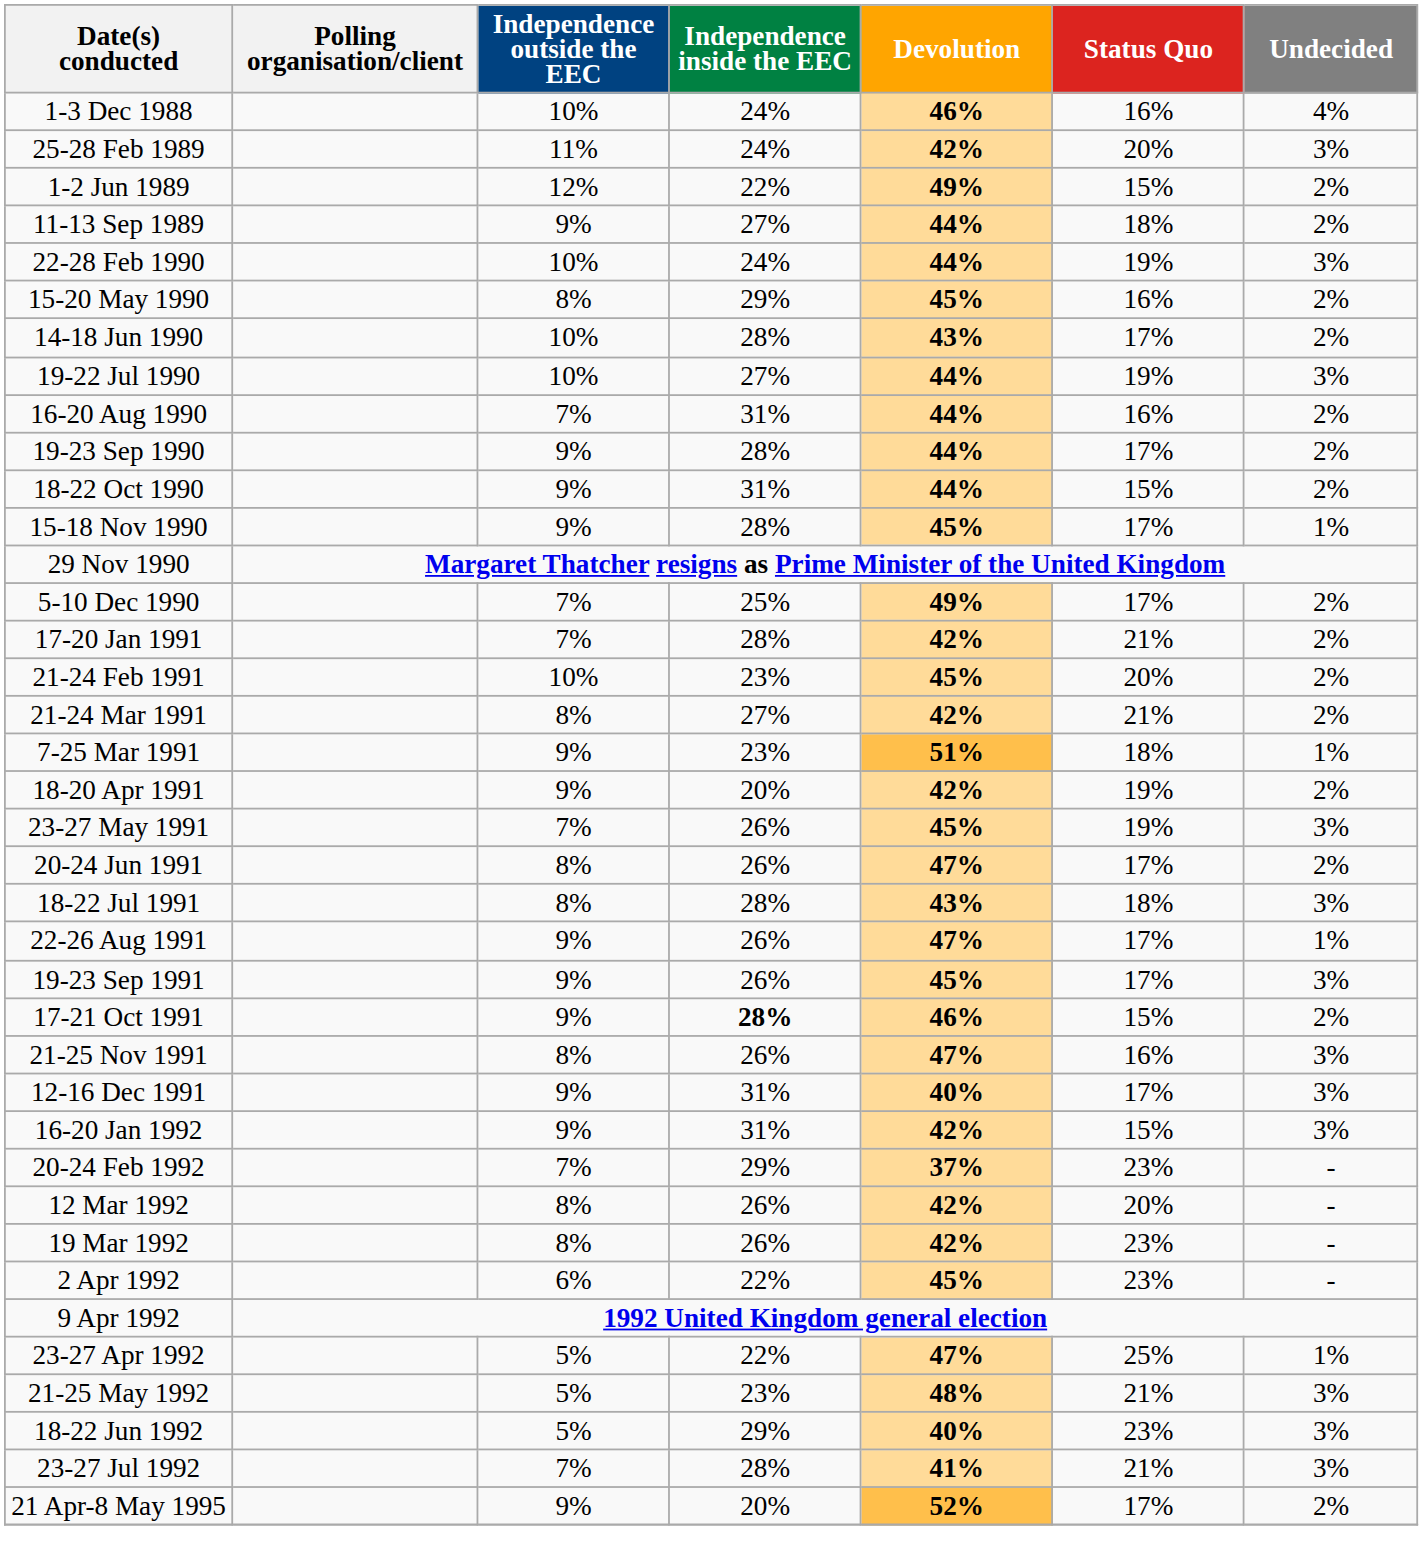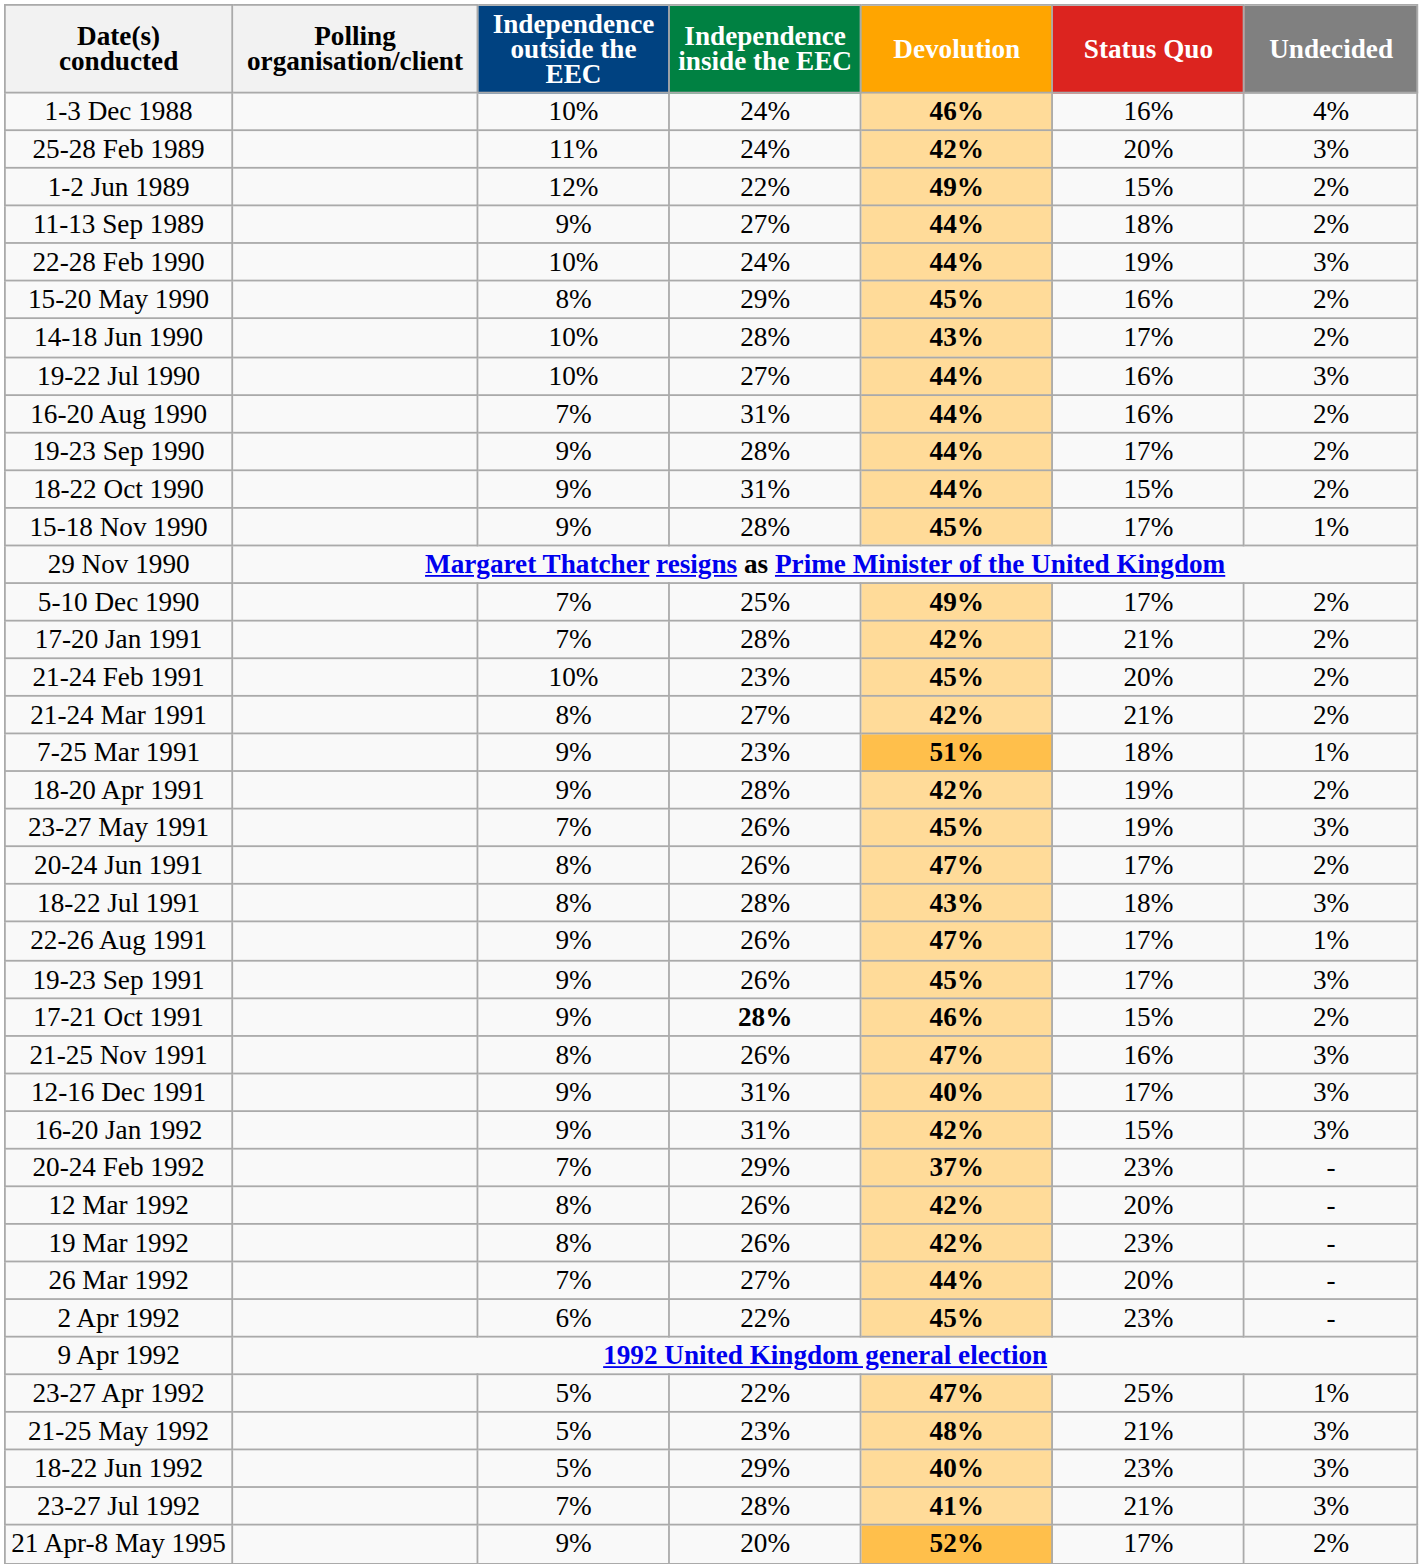19-22 Jul 1990 | Status Quo: 19% -> 16%
18-20 Apr 1991 | Independence inside the EEC: 20% -> 28%
+ row: 26 Mar 1992 | 7% | 27% | 44% | 20% | -
